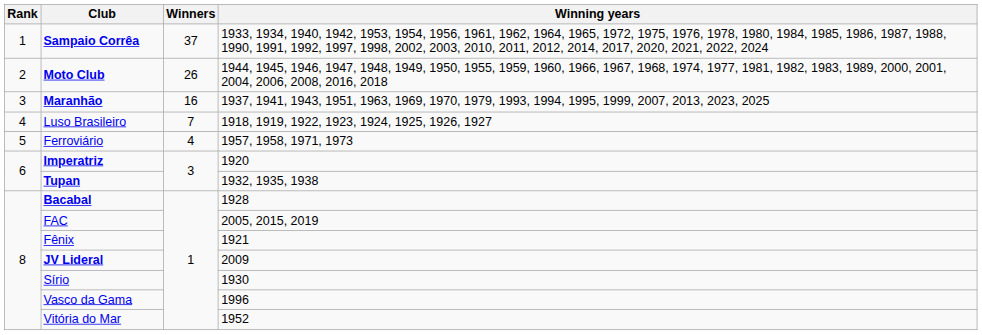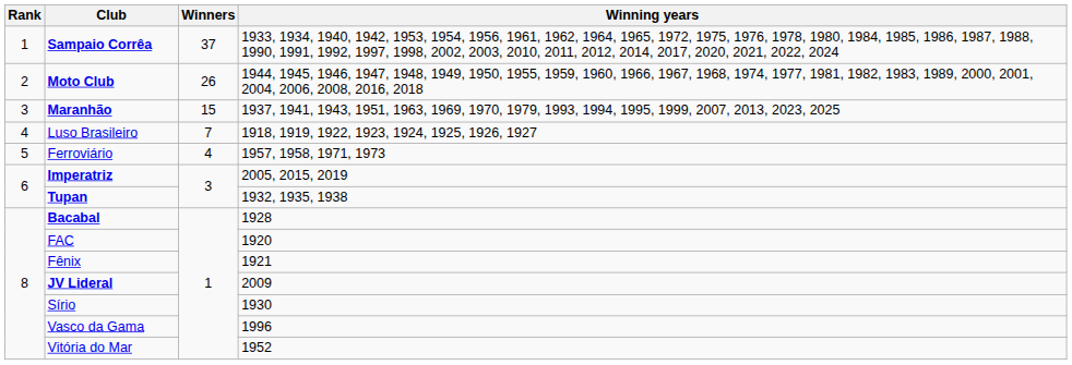Maranhão | Winners: 16 -> 15
Imperatriz | Winning years: 1920 -> 2005, 2015, 2019
FAC | Winning years: 2005, 2015, 2019 -> 1920
